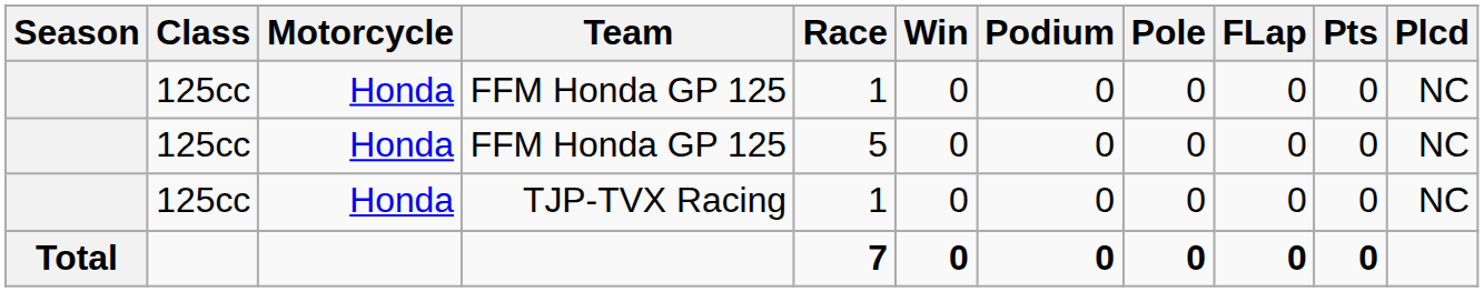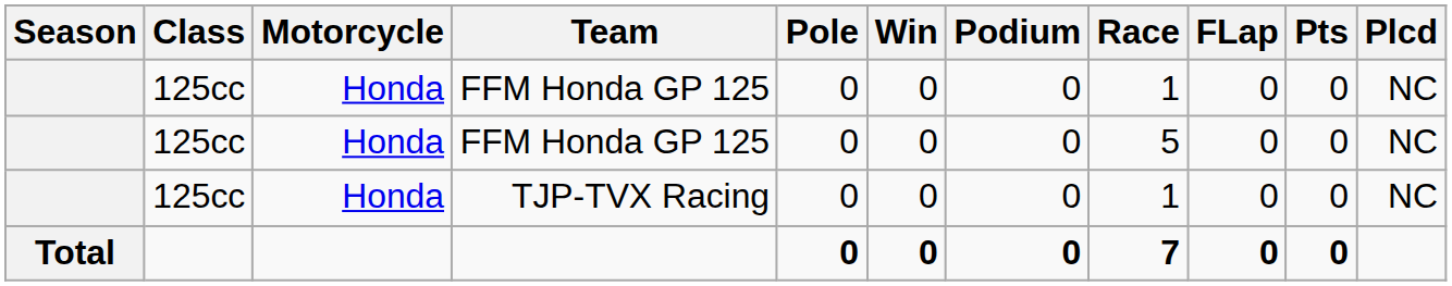columns swapped: Race <-> Pole
